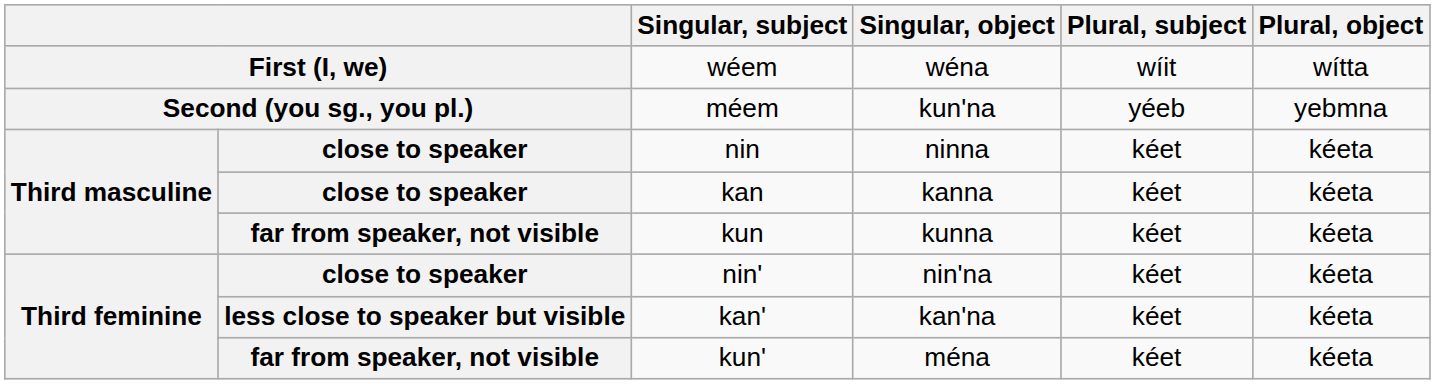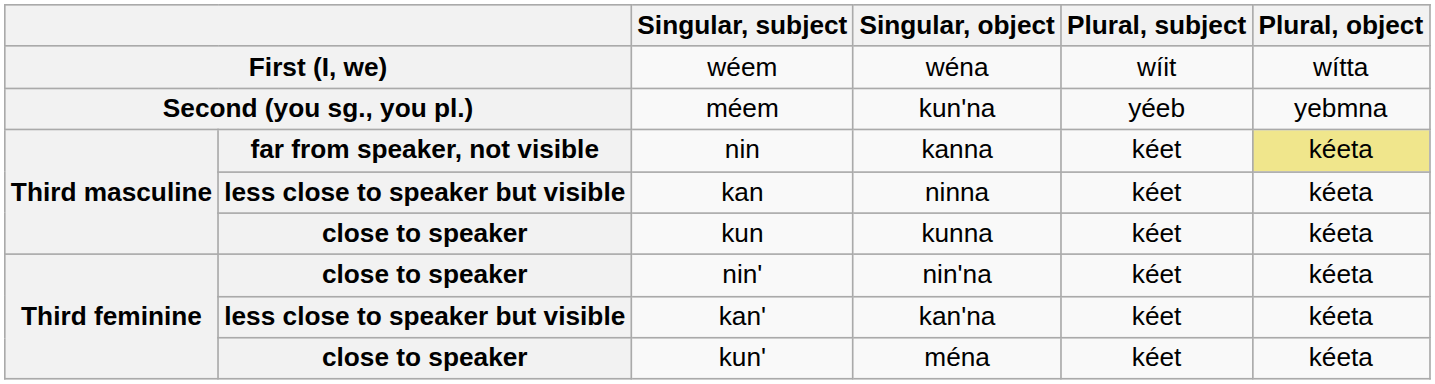nin | column 2: close to speaker -> far from speaker, not visible
nin | Singular, object: ninna -> kanna
nin | Plural, object: no background -> khaki background
kan | column 2: close to speaker -> less close to speaker but visible
kan | Singular, object: kanna -> ninna
kun | column 2: far from speaker, not visible -> close to speaker
kun' | column 2: far from speaker, not visible -> close to speaker
